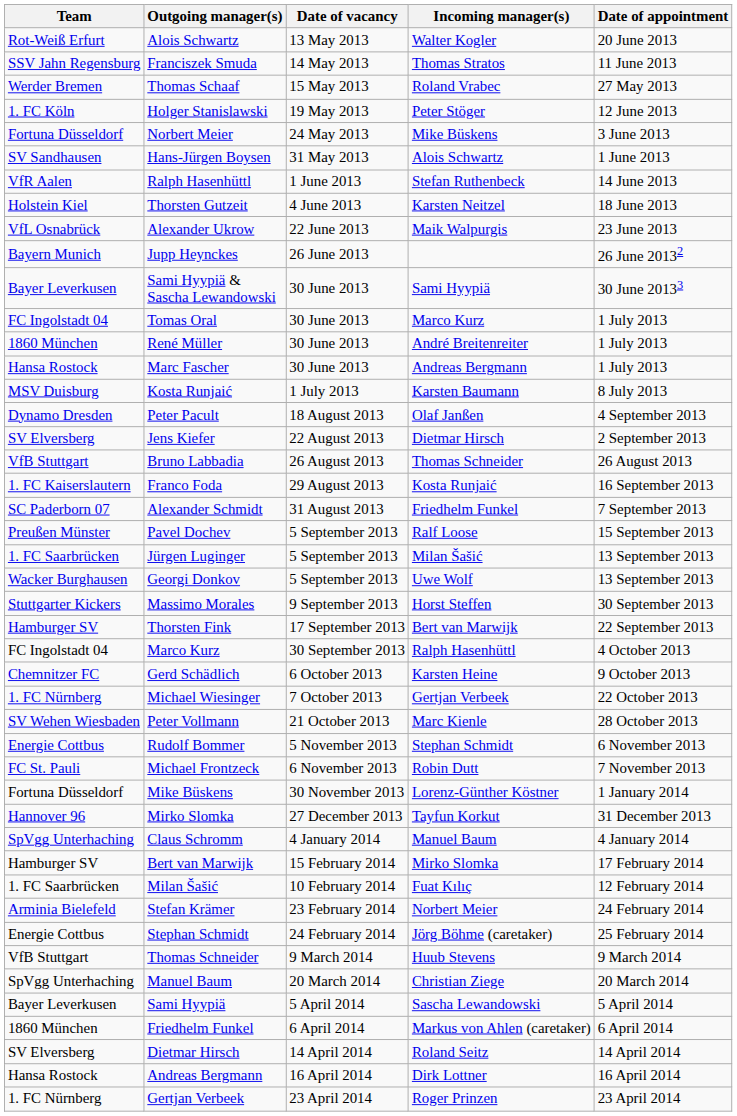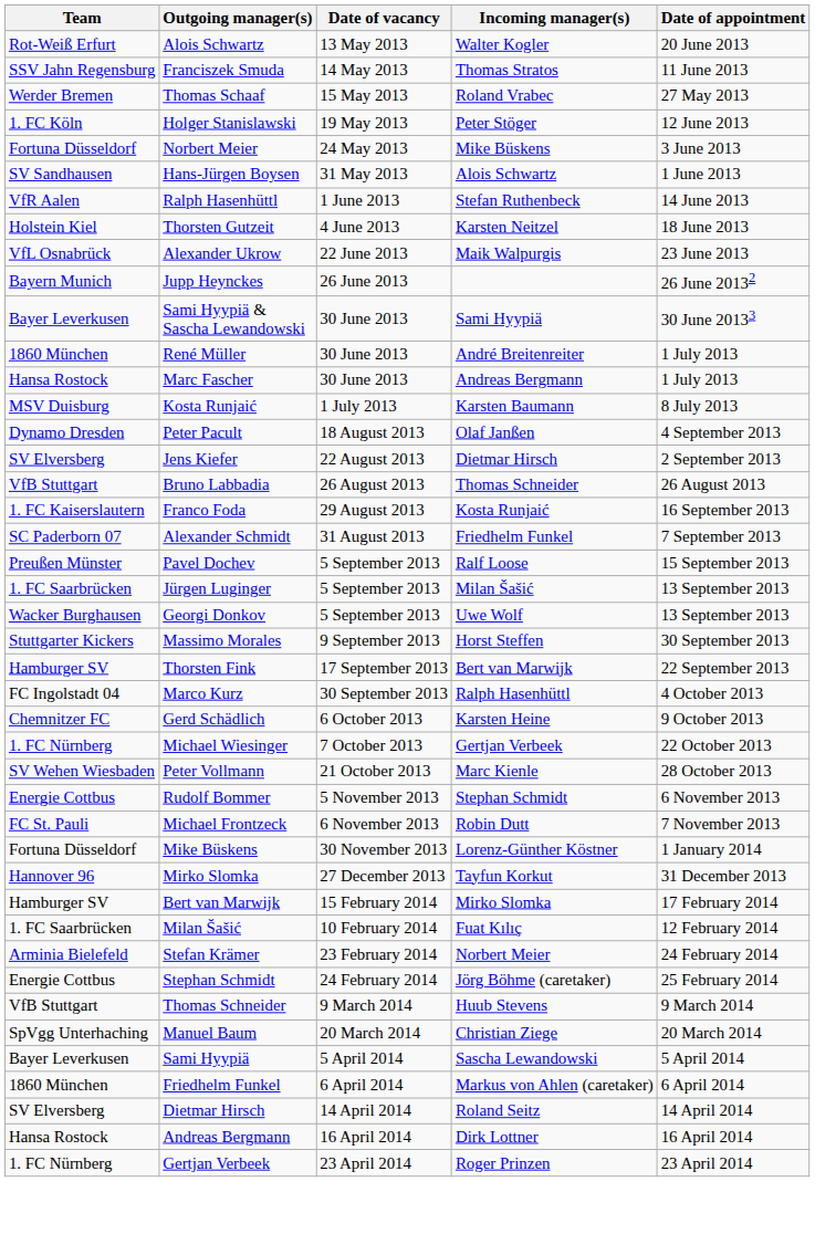- row: FC Ingolstadt 04 | Tomas Oral | 30 June 2013 | Marco Kurz | 1 July 2013
- row: SpVgg Unterhaching | Claus Schromm | 4 January 2014 | Manuel Baum | 4 January 2014
